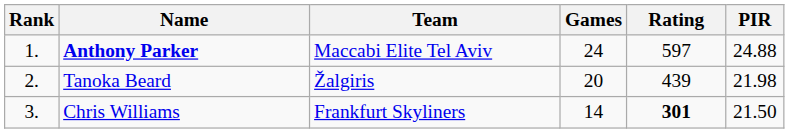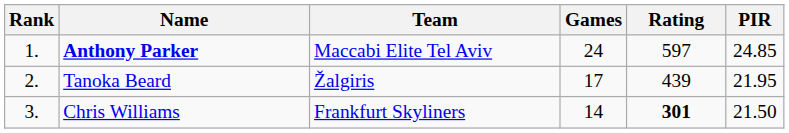Anthony Parker | PIR: 24.88 -> 24.85
Tanoka Beard | Games: 20 -> 17
Tanoka Beard | PIR: 21.98 -> 21.95
